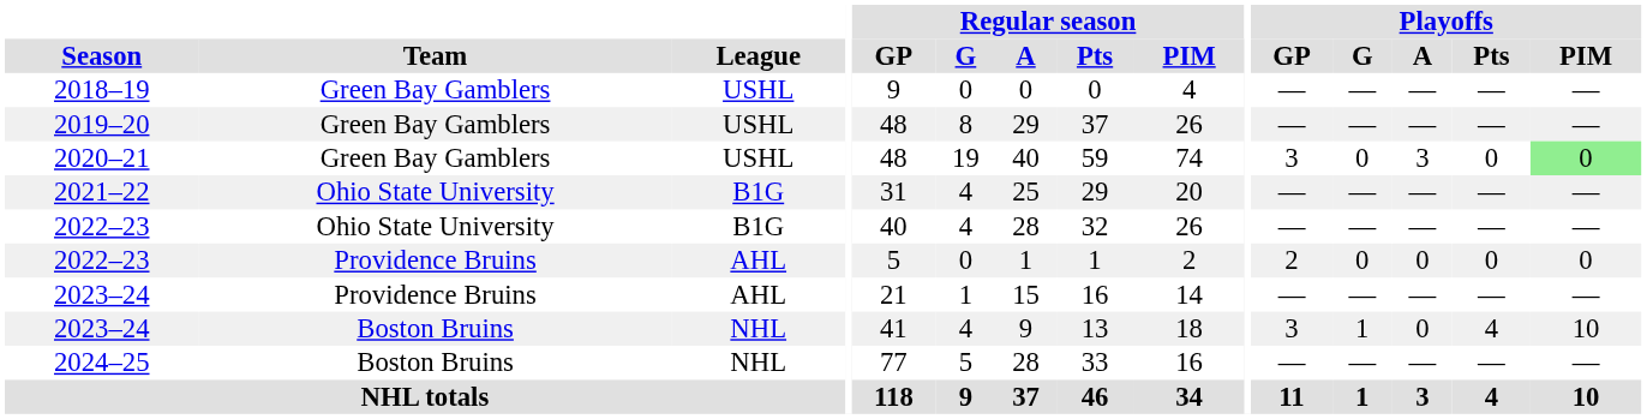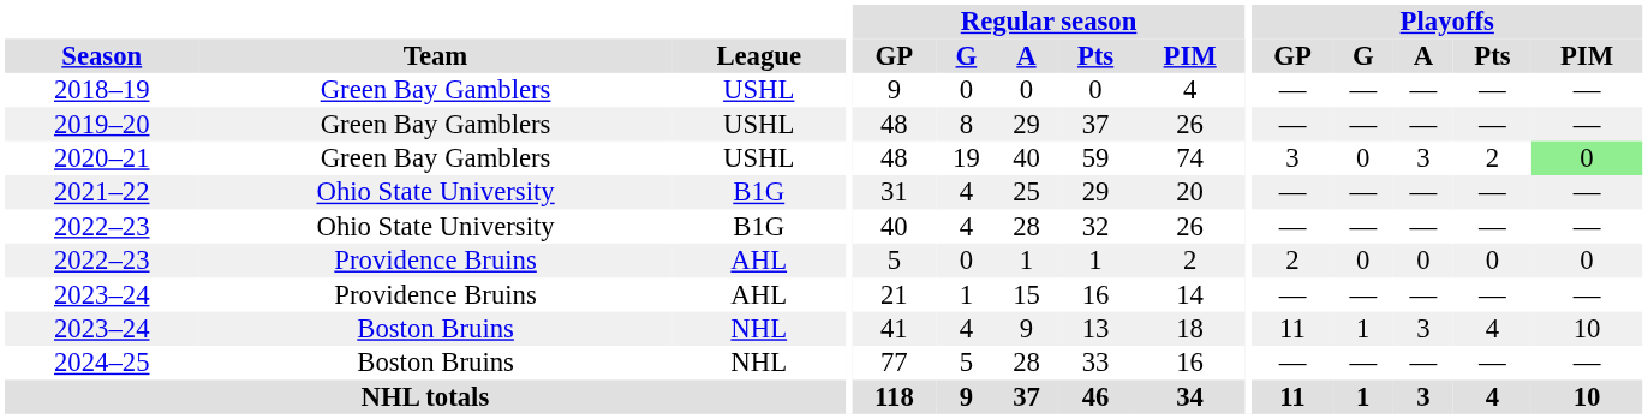2020–21 | Playoffs / Pts: 0 -> 2
2023–24 / Boston Bruins | Playoffs / GP: 3 -> 11
2023–24 / Boston Bruins | Playoffs / A: 0 -> 3
